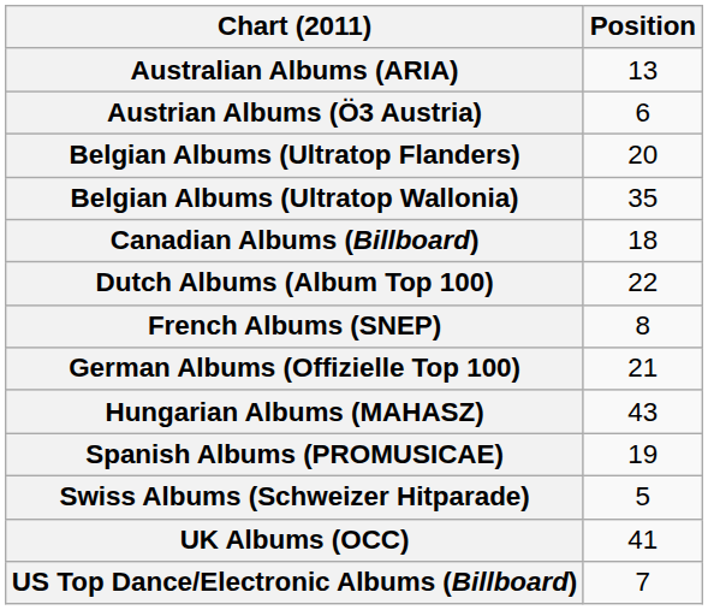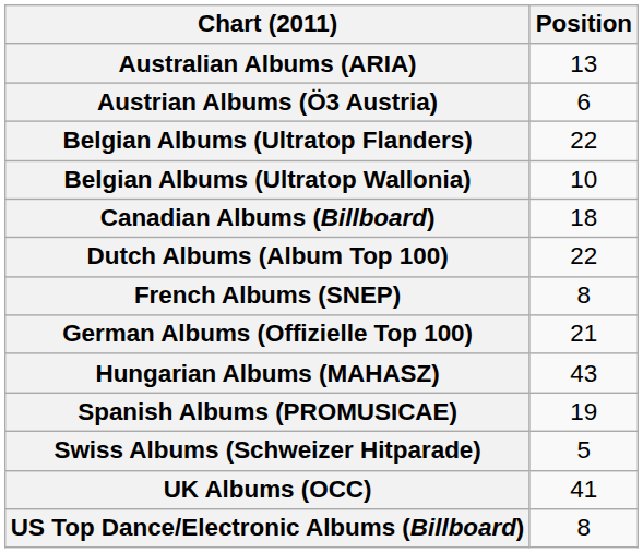Belgian Albums (Ultratop Flanders) | Position: 20 -> 22
Belgian Albums (Ultratop Wallonia) | Position: 35 -> 10
US Top Dance/Electronic Albums (Billboard) | Position: 7 -> 8
